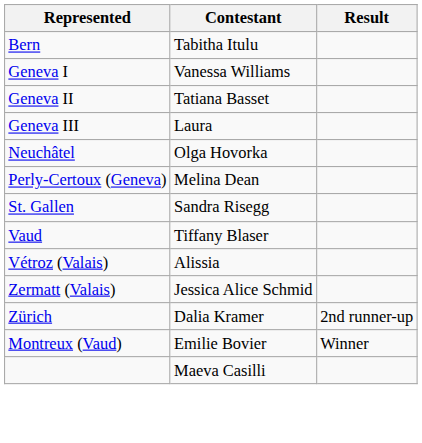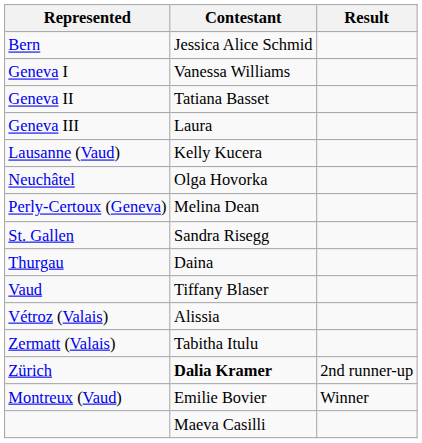Bern | Contestant: Tabitha Itulu -> Jessica Alice Schmid
+ row: Lausanne (Vaud) | Kelly Kucera
+ row: Thurgau | Daina
Zermatt (Valais) | Contestant: Jessica Alice Schmid -> Tabitha Itulu
Zürich | Contestant: normal -> bold
